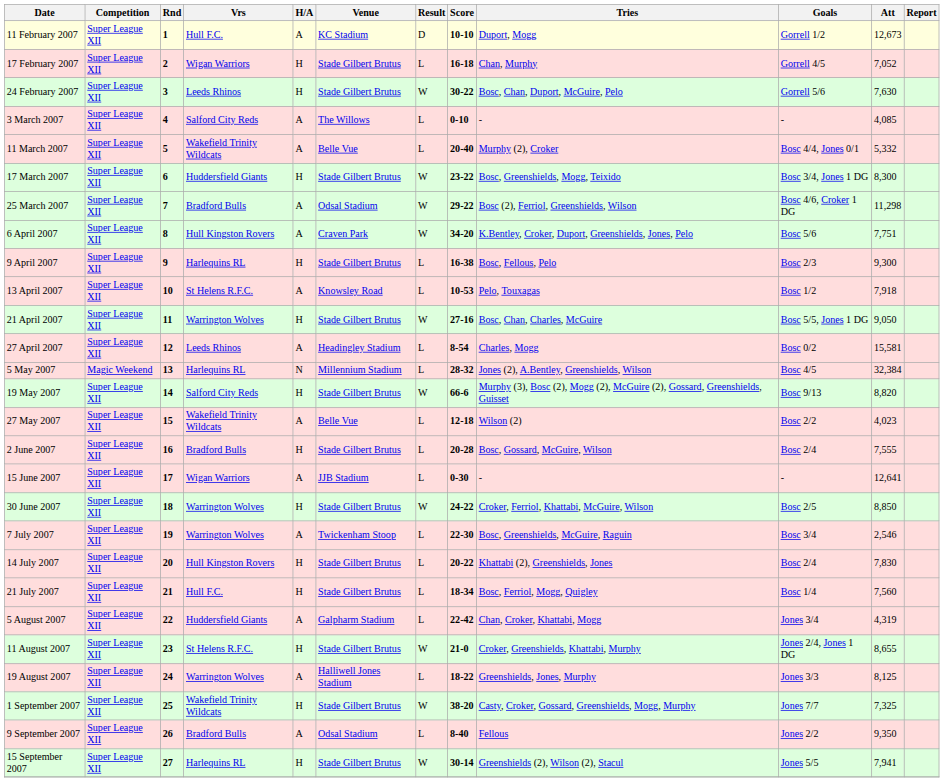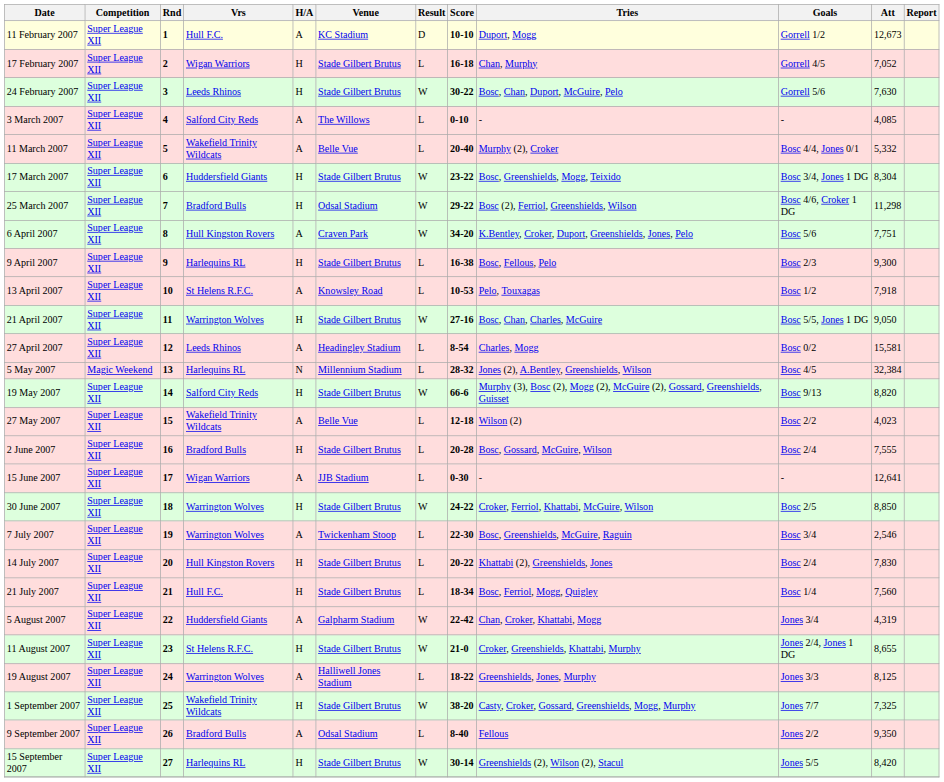17 March 2007 | Att: 8,300 -> 8,304
25 March 2007 | H/A: A -> H
5 August 2007 | Result: L -> W
15 September 2007 | Att: 7,941 -> 8,420
